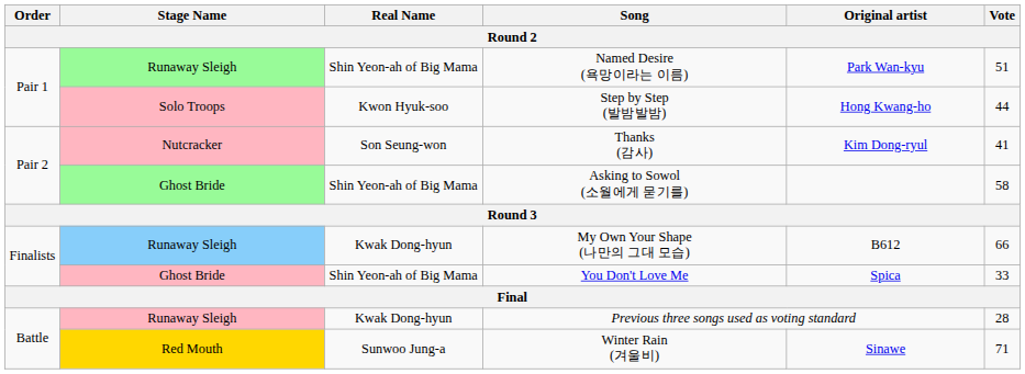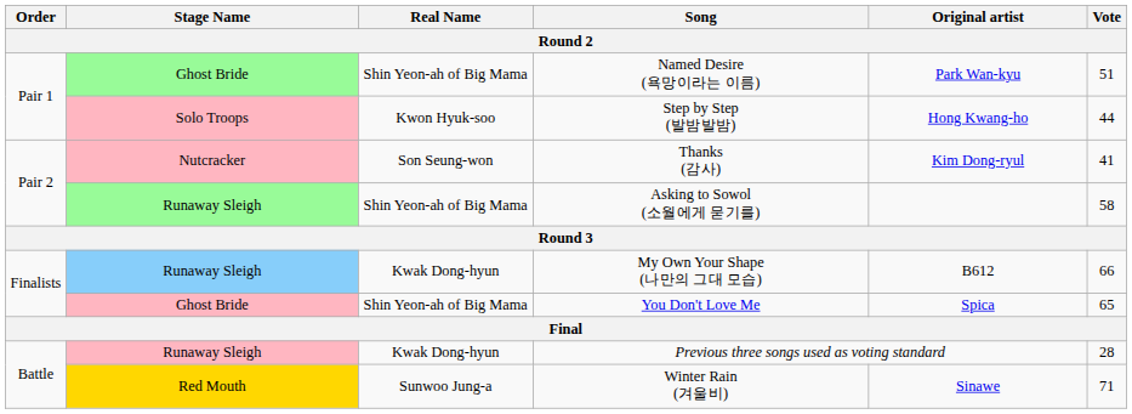Named Desire (욕망이라는 이름) | Stage Name: Runaway Sleigh -> Ghost Bride
Asking to Sowol (소월에게 묻기를) | Stage Name: Ghost Bride -> Runaway Sleigh
You Don't Love Me | Vote: 33 -> 65
